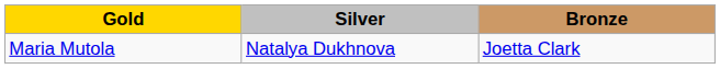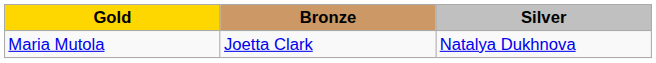columns swapped: Silver <-> Bronze
